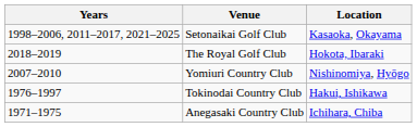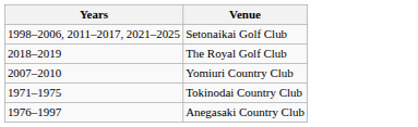- column: Location | Kasaoka, Okayama | Hokota, Ibaraki | Nishinomiya, Hyōgo | Hakui, Ishikawa | Ichihara, Chiba
Tokinodai Country Club | Years: 1976–1997 -> 1971–1975
Anegasaki Country Club | Years: 1971–1975 -> 1976–1997
